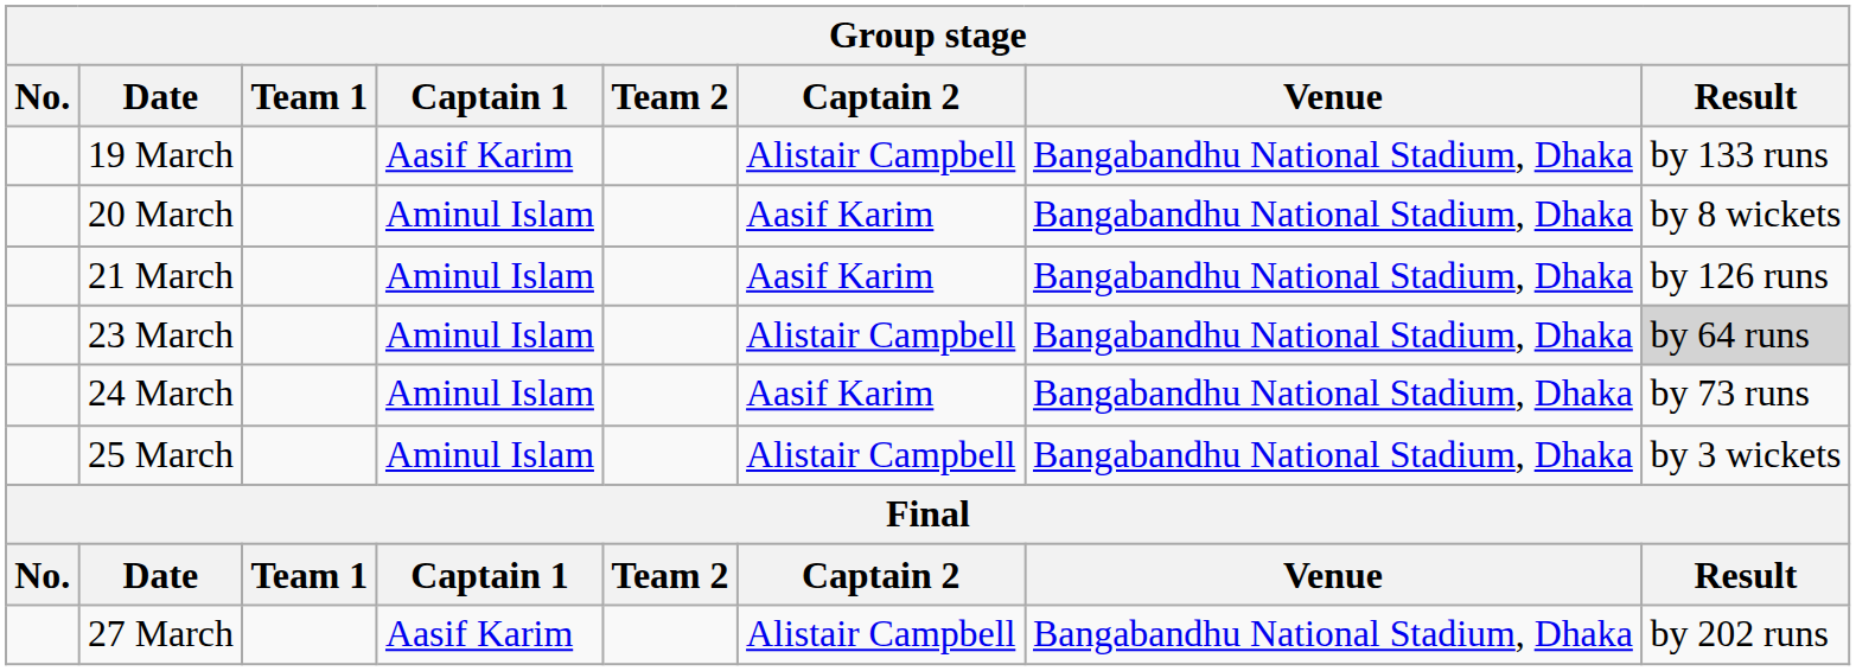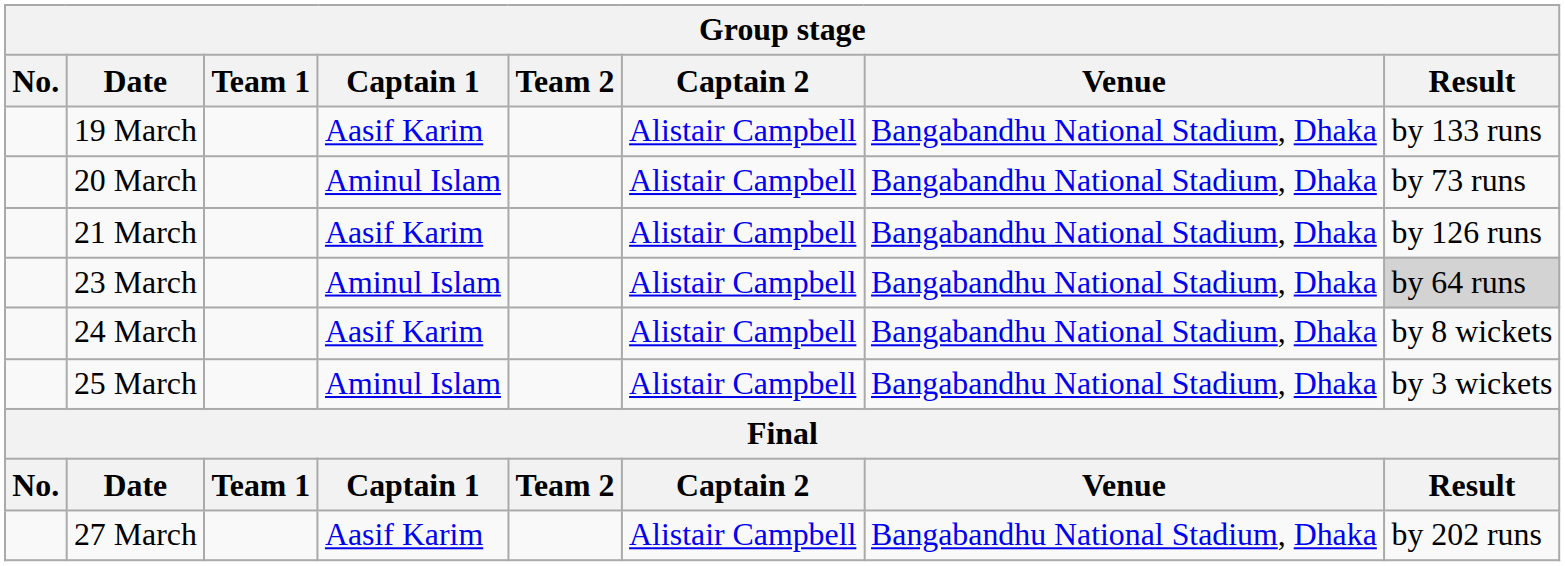20 March | Captain 2: Aasif Karim -> Alistair Campbell
20 March | Result: by 8 wickets -> by 73 runs
21 March | Captain 1: Aminul Islam -> Aasif Karim
21 March | Captain 2: Aasif Karim -> Alistair Campbell
24 March | Captain 1: Aminul Islam -> Aasif Karim
24 March | Captain 2: Aasif Karim -> Alistair Campbell
24 March | Result: by 73 runs -> by 8 wickets
